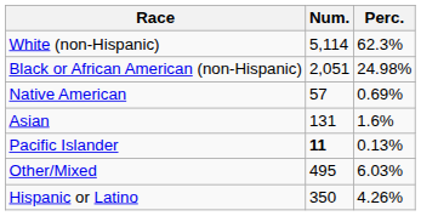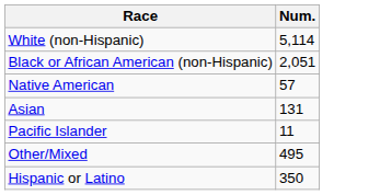- column: Perc. | 62.3% | 24.98% | 0.69% | 1.6% | 0.13% | 6.03% | 4.26%
Pacific Islander | Num.: bold -> normal
